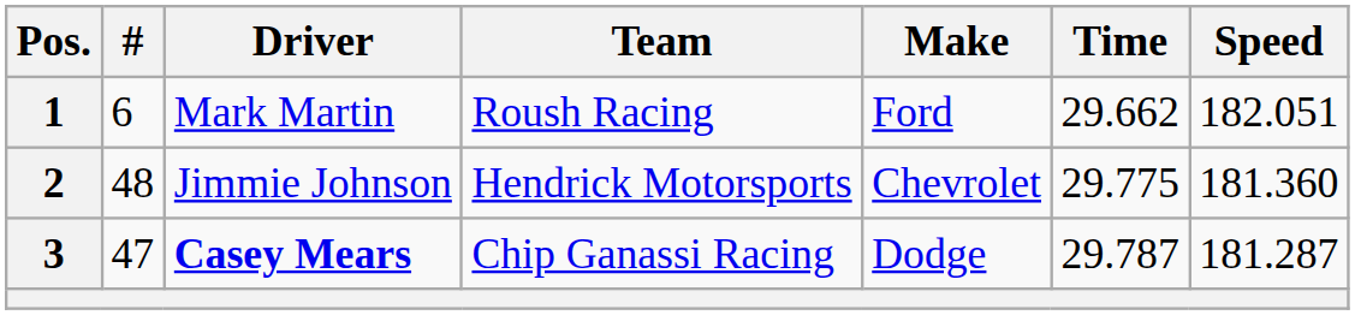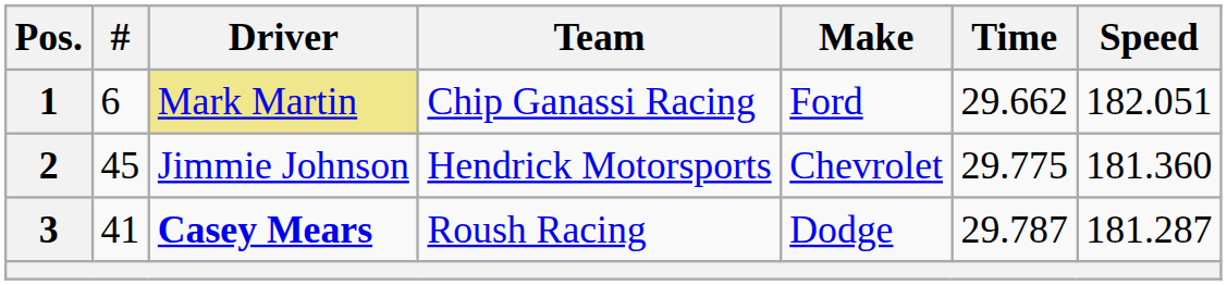1 | Driver: no background -> khaki background
1 | Team: Roush Racing -> Chip Ganassi Racing
2 | #: 48 -> 45
3 | #: 47 -> 41
3 | Team: Chip Ganassi Racing -> Roush Racing
